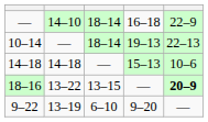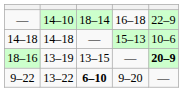- row: 10–14 | — | 18–14 | 19–13 | 22–13
18–16 | column 2: 13–22 -> 13–19
9–22 | column 2: 13–19 -> 13–22
9–22 | column 3: normal -> bold
